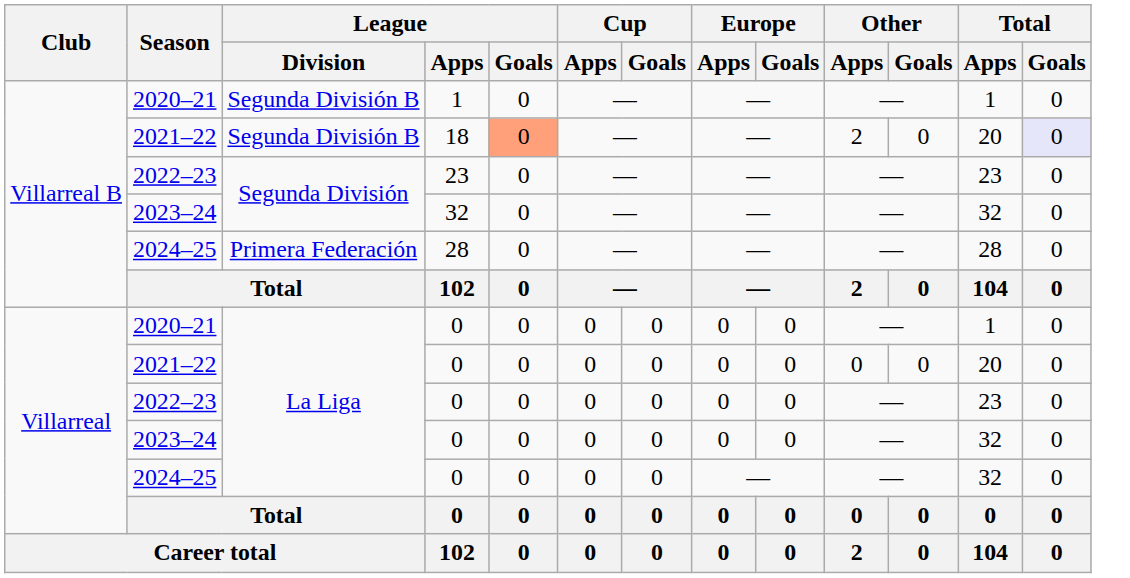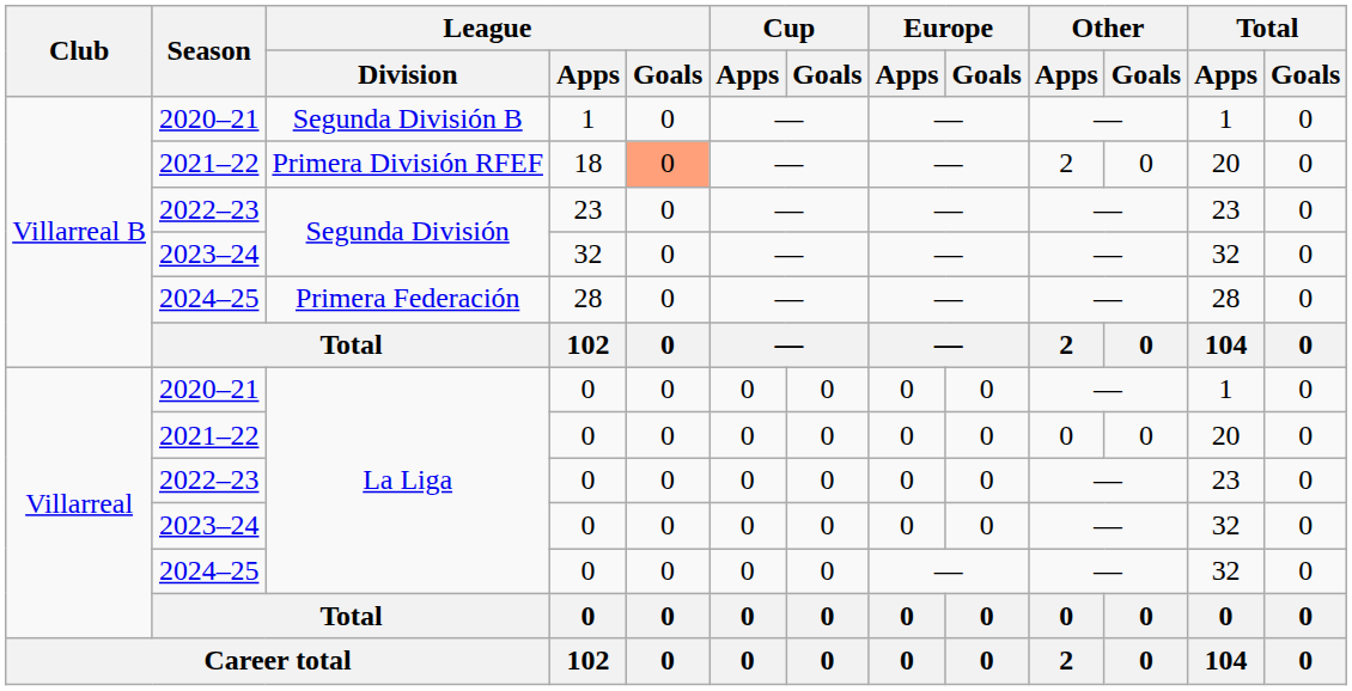18 | League / Division: Segunda División B -> Primera División RFEF
18 | Total / Goals: lavender background -> no background
